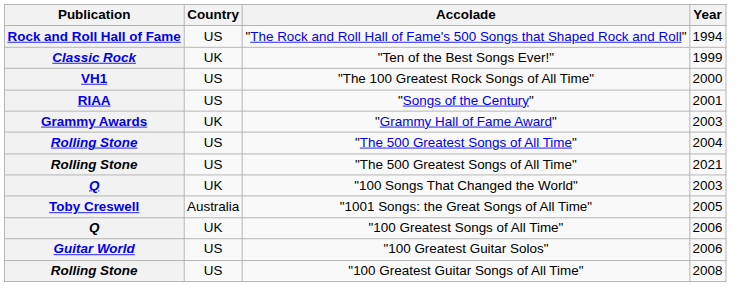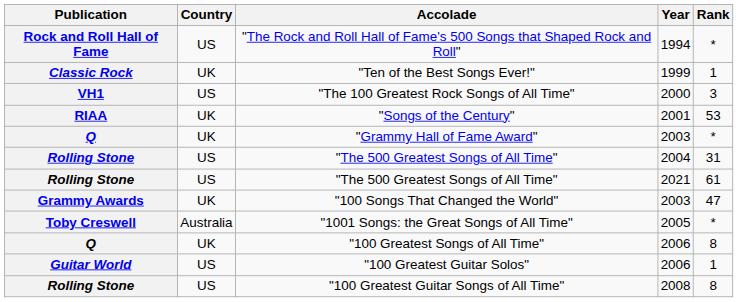+ column: Rank | * | 1 | 3 | 53 | * | 31 | 61 | 47 | * | 8 | 1 | 8
"Songs of the Century" | Country: US -> UK
"Grammy Hall of Fame Award" | Publication: Grammy Awards -> Q
"100 Songs That Changed the World" | Publication: Q -> Grammy Awards
